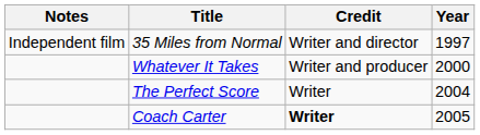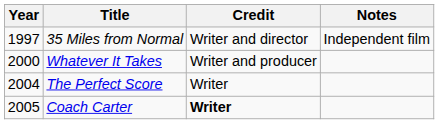columns swapped: Year <-> Notes
